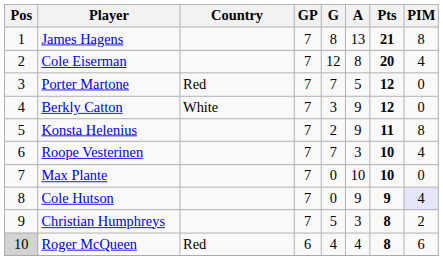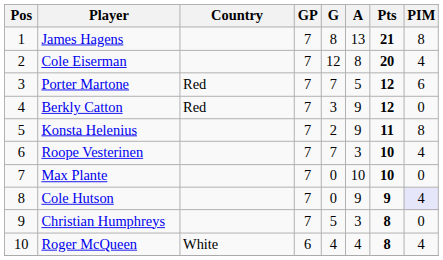Porter Martone | PIM: 0 -> 6
Berkly Catton | Country: White -> Red
Christian Humphreys | PIM: 2 -> 0
Roger McQueen | Pos: lightgrey background -> no background
Roger McQueen | Country: Red -> White
Roger McQueen | PIM: 6 -> 4
